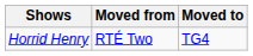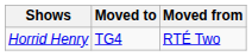columns swapped: Moved from <-> Moved to
